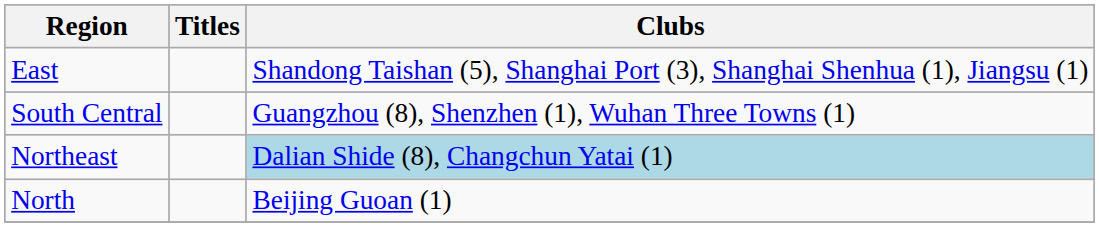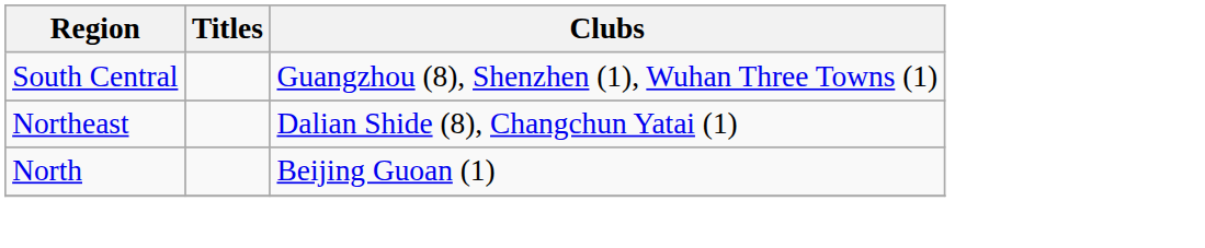- row: East | Shandong Taishan (5), Shanghai Port (3), Shanghai Shenhua (1), Jiangsu (1)
Northeast | Clubs: lightblue background -> no background
